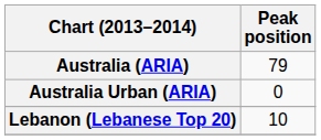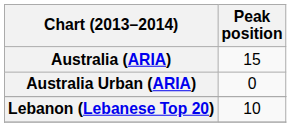Australia (ARIA) | Peak position: 79 -> 15
